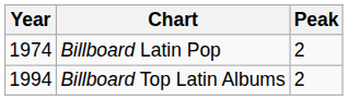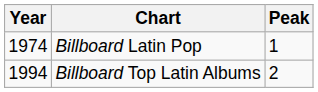Billboard Latin Pop | Peak: 2 -> 1
